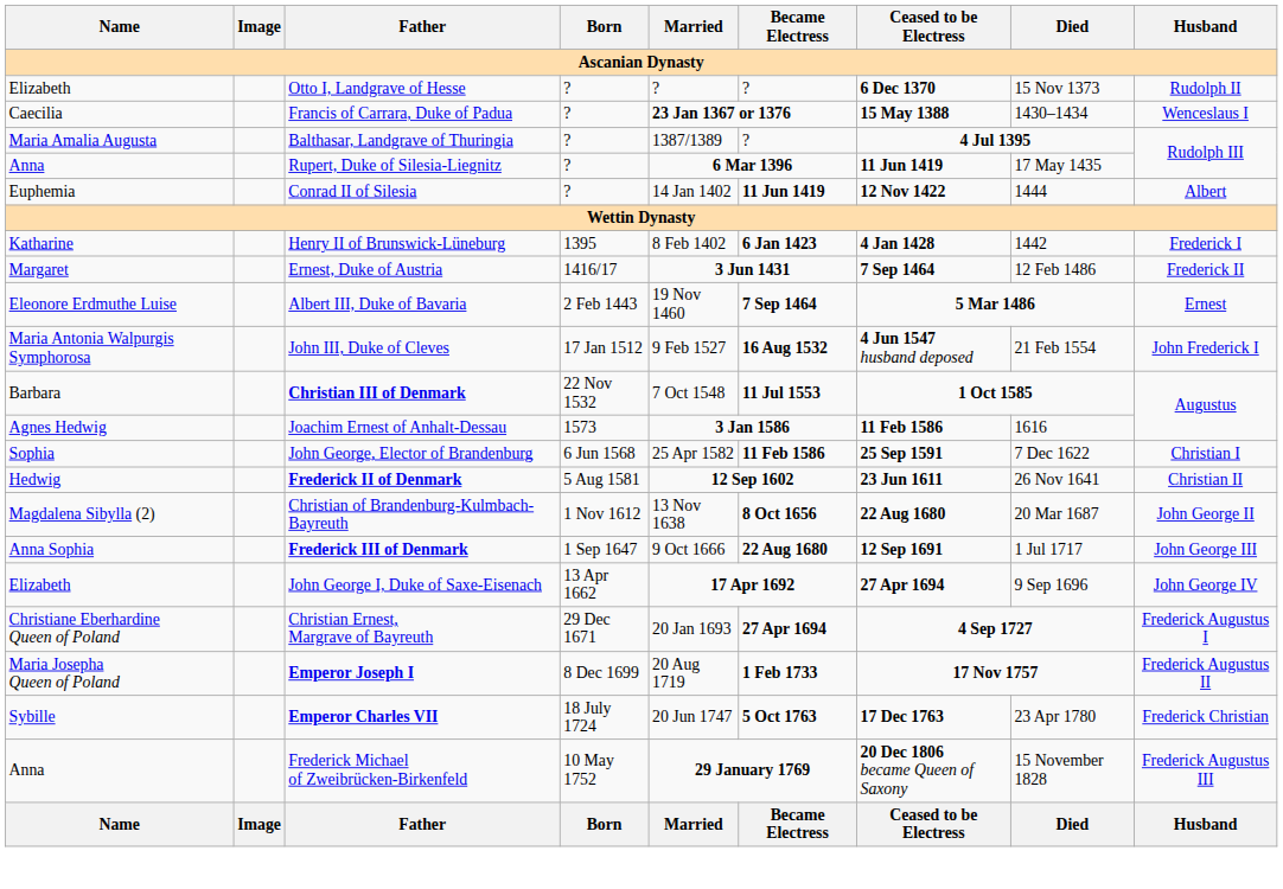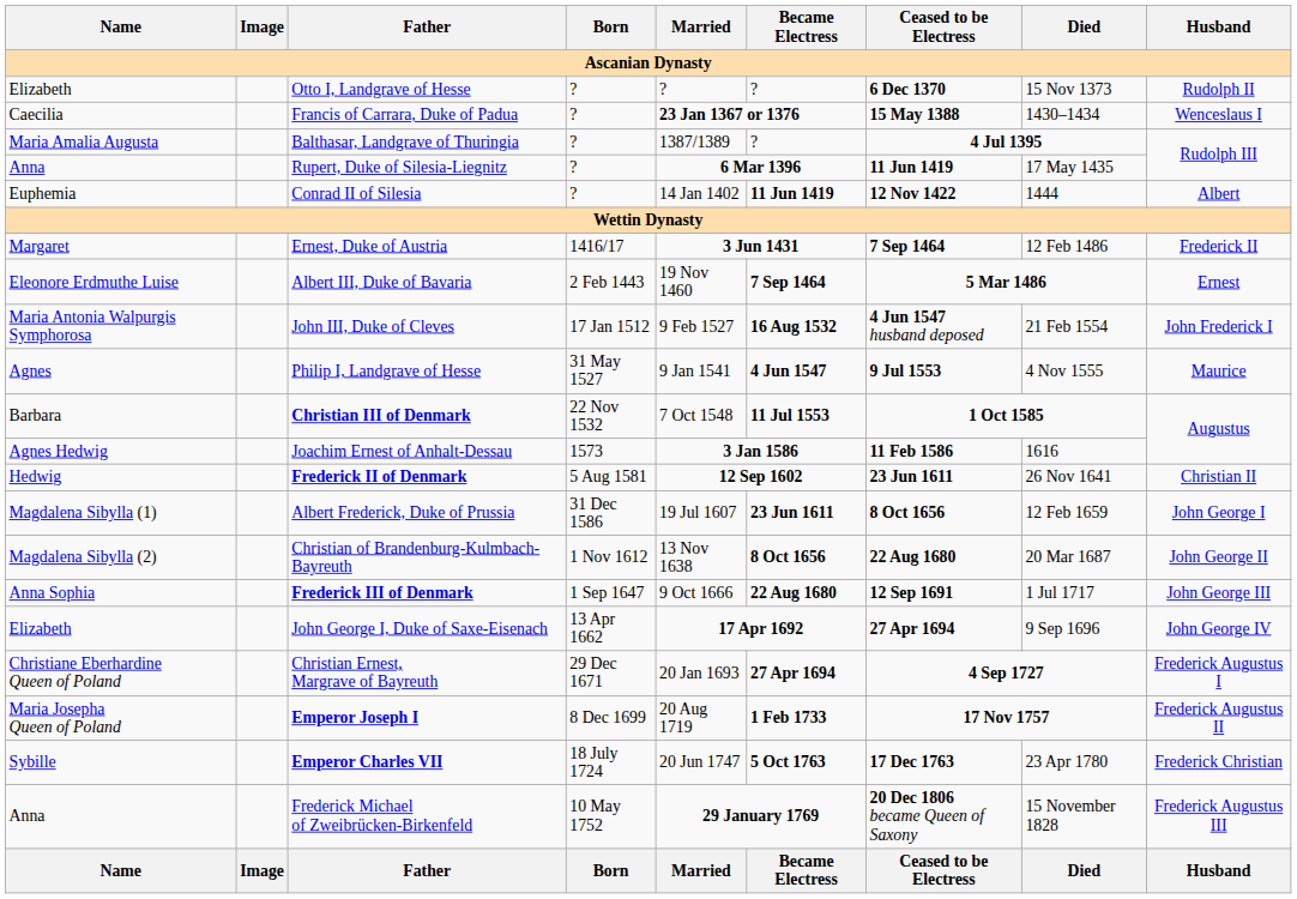- row: Katharine | Henry II of Brunswick-Lüneburg | 1395 | 8 Feb 1402 | 6 Jan 1423 | 4 Jan 1428 | 1442 | Frederick I
+ row: Agnes | Philip I, Landgrave of Hesse | 31 May 1527 | 9 Jan 1541 | 4 Jun 1547 | 9 Jul 1553 | 4 Nov 1555 | Maurice
- row: Sophia | John George, Elector of Brandenburg | 6 Jun 1568 | 25 Apr 1582 | 11 Feb 1586 | 25 Sep 1591 | 7 Dec 1622 | Christian I
+ row: Magdalena Sibylla (1) | Albert Frederick, Duke of Prussia | 31 Dec 1586 | 19 Jul 1607 | 23 Jun 1611 | 8 Oct 1656 | 12 Feb 1659 | John George I
